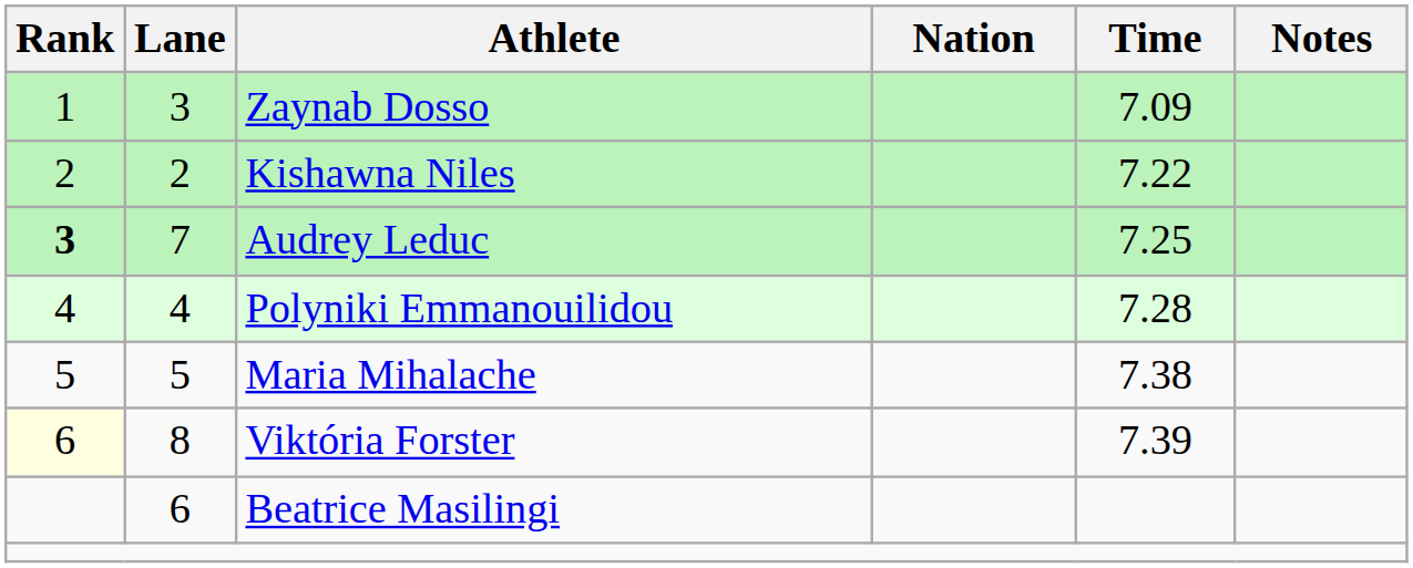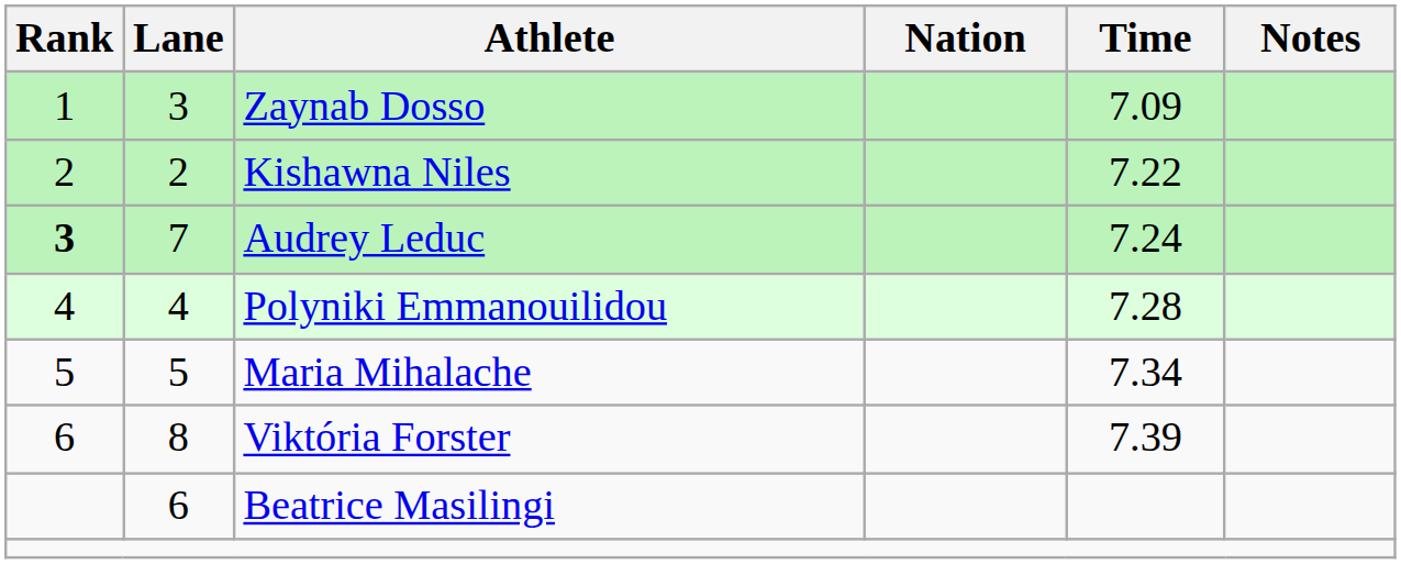Audrey Leduc | Time: 7.25 -> 7.24
Maria Mihalache | Time: 7.38 -> 7.34
Viktória Forster | Rank: lightyellow background -> no background
